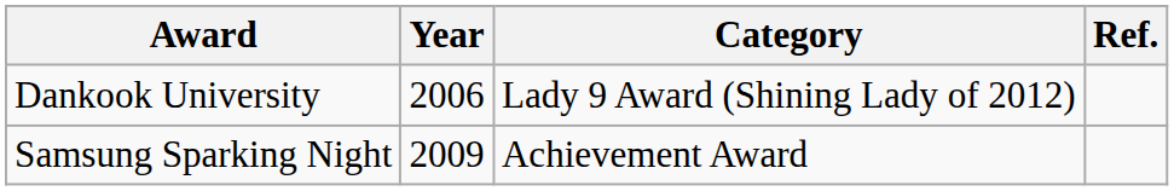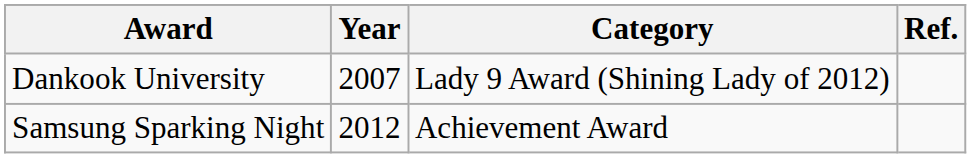Dankook University | Year: 2006 -> 2007
Samsung Sparking Night | Year: 2009 -> 2012
